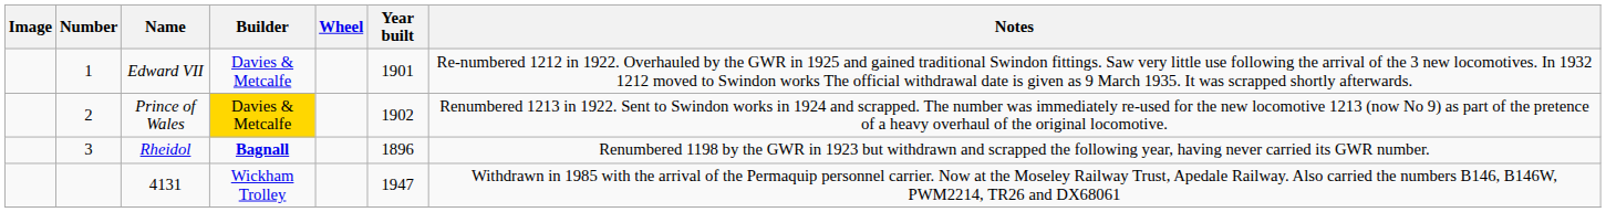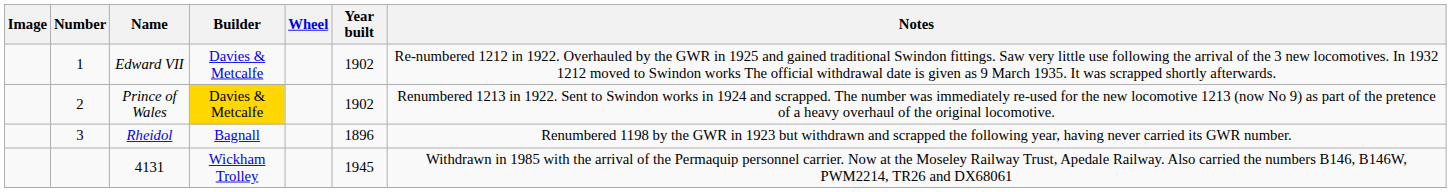Edward VII | Year built: 1901 -> 1902
Rheidol | Builder: bold -> normal
4131 | Year built: 1947 -> 1945
